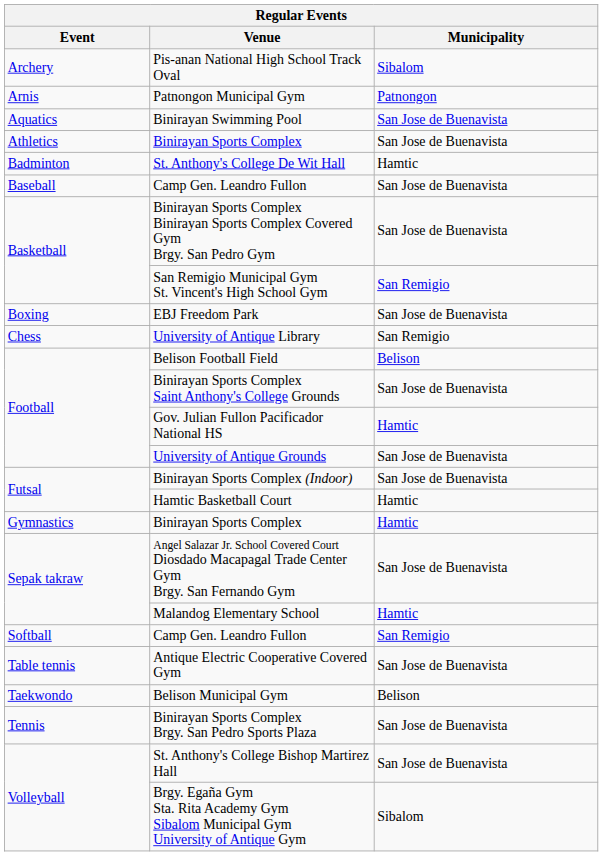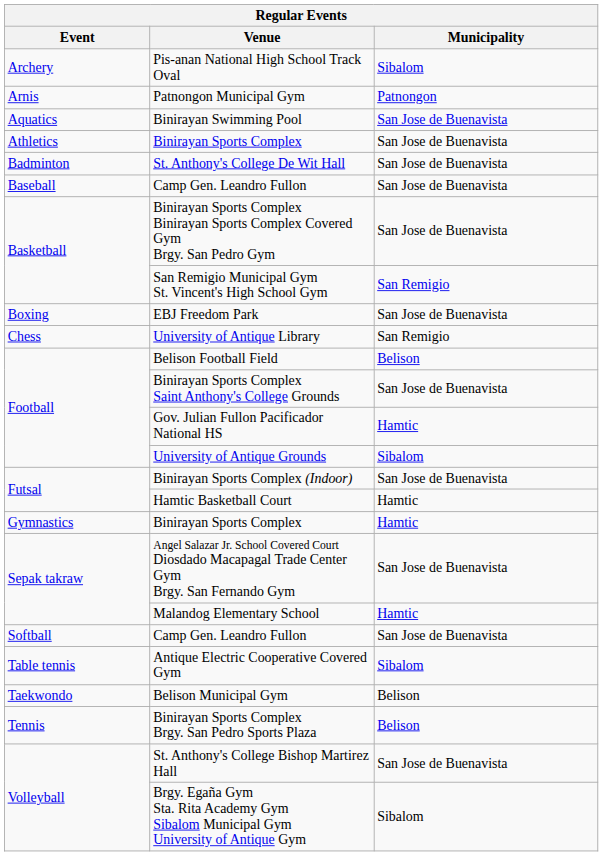St. Anthony's College De Wit Hall | Municipality: Hamtic -> San Jose de Buenavista
University of Antique Grounds | Municipality: San Jose de Buenavista -> Sibalom
Softball / Camp Gen. Leandro Fullon | Municipality: San Remigio -> San Jose de Buenavista
Antique Electric Cooperative Covered Gym | Municipality: San Jose de Buenavista -> Sibalom
Binirayan Sports Complex Brgy. San Pedro Sports Plaza | Municipality: San Jose de Buenavista -> Belison
